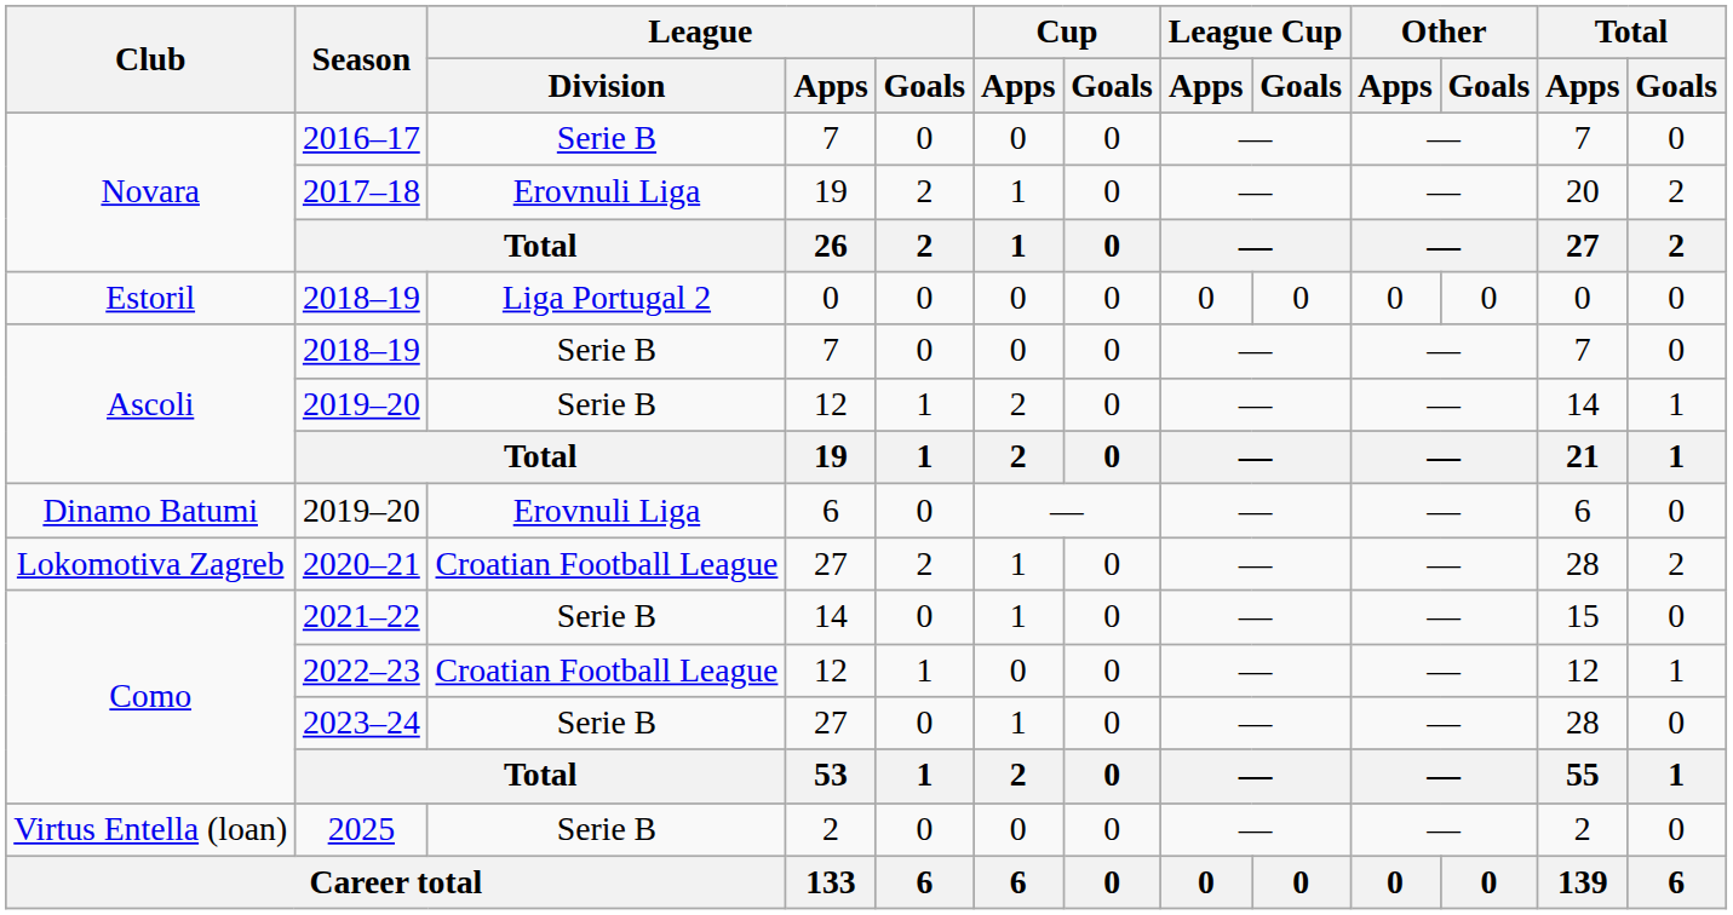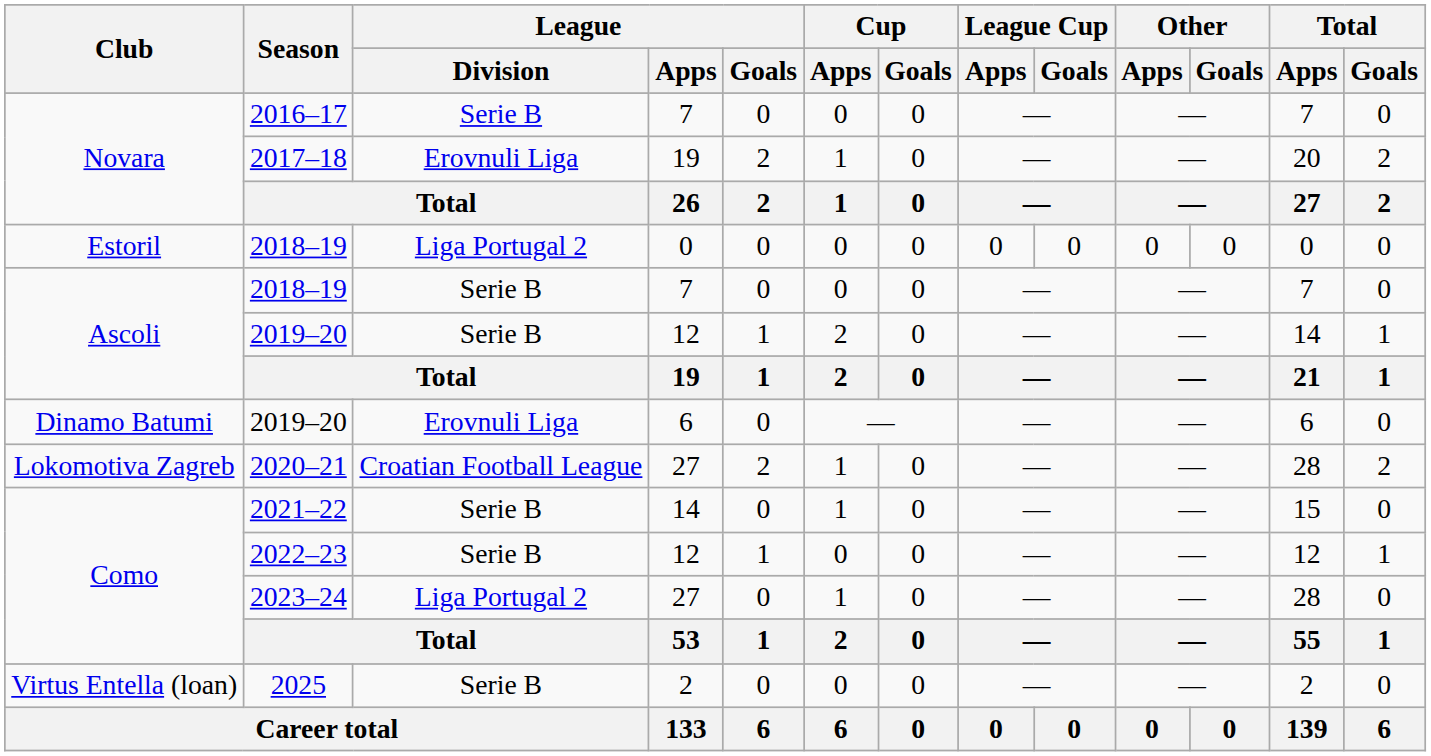2022–23 | League / Division: Croatian Football League -> Serie B
2023–24 | League / Division: Serie B -> Liga Portugal 2
